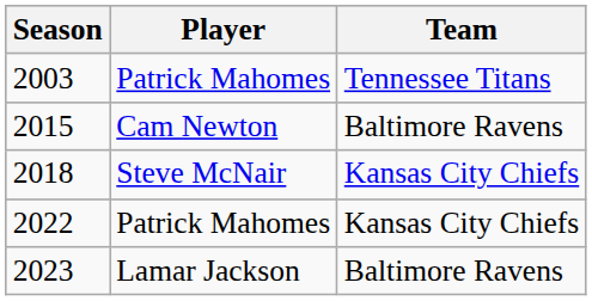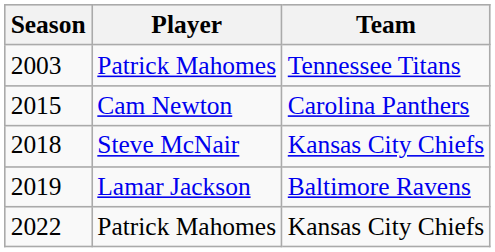2015 | Team: Baltimore Ravens -> Carolina Panthers
+ row: 2019 | Lamar Jackson | Baltimore Ravens
- row: 2023 | Lamar Jackson | Baltimore Ravens
